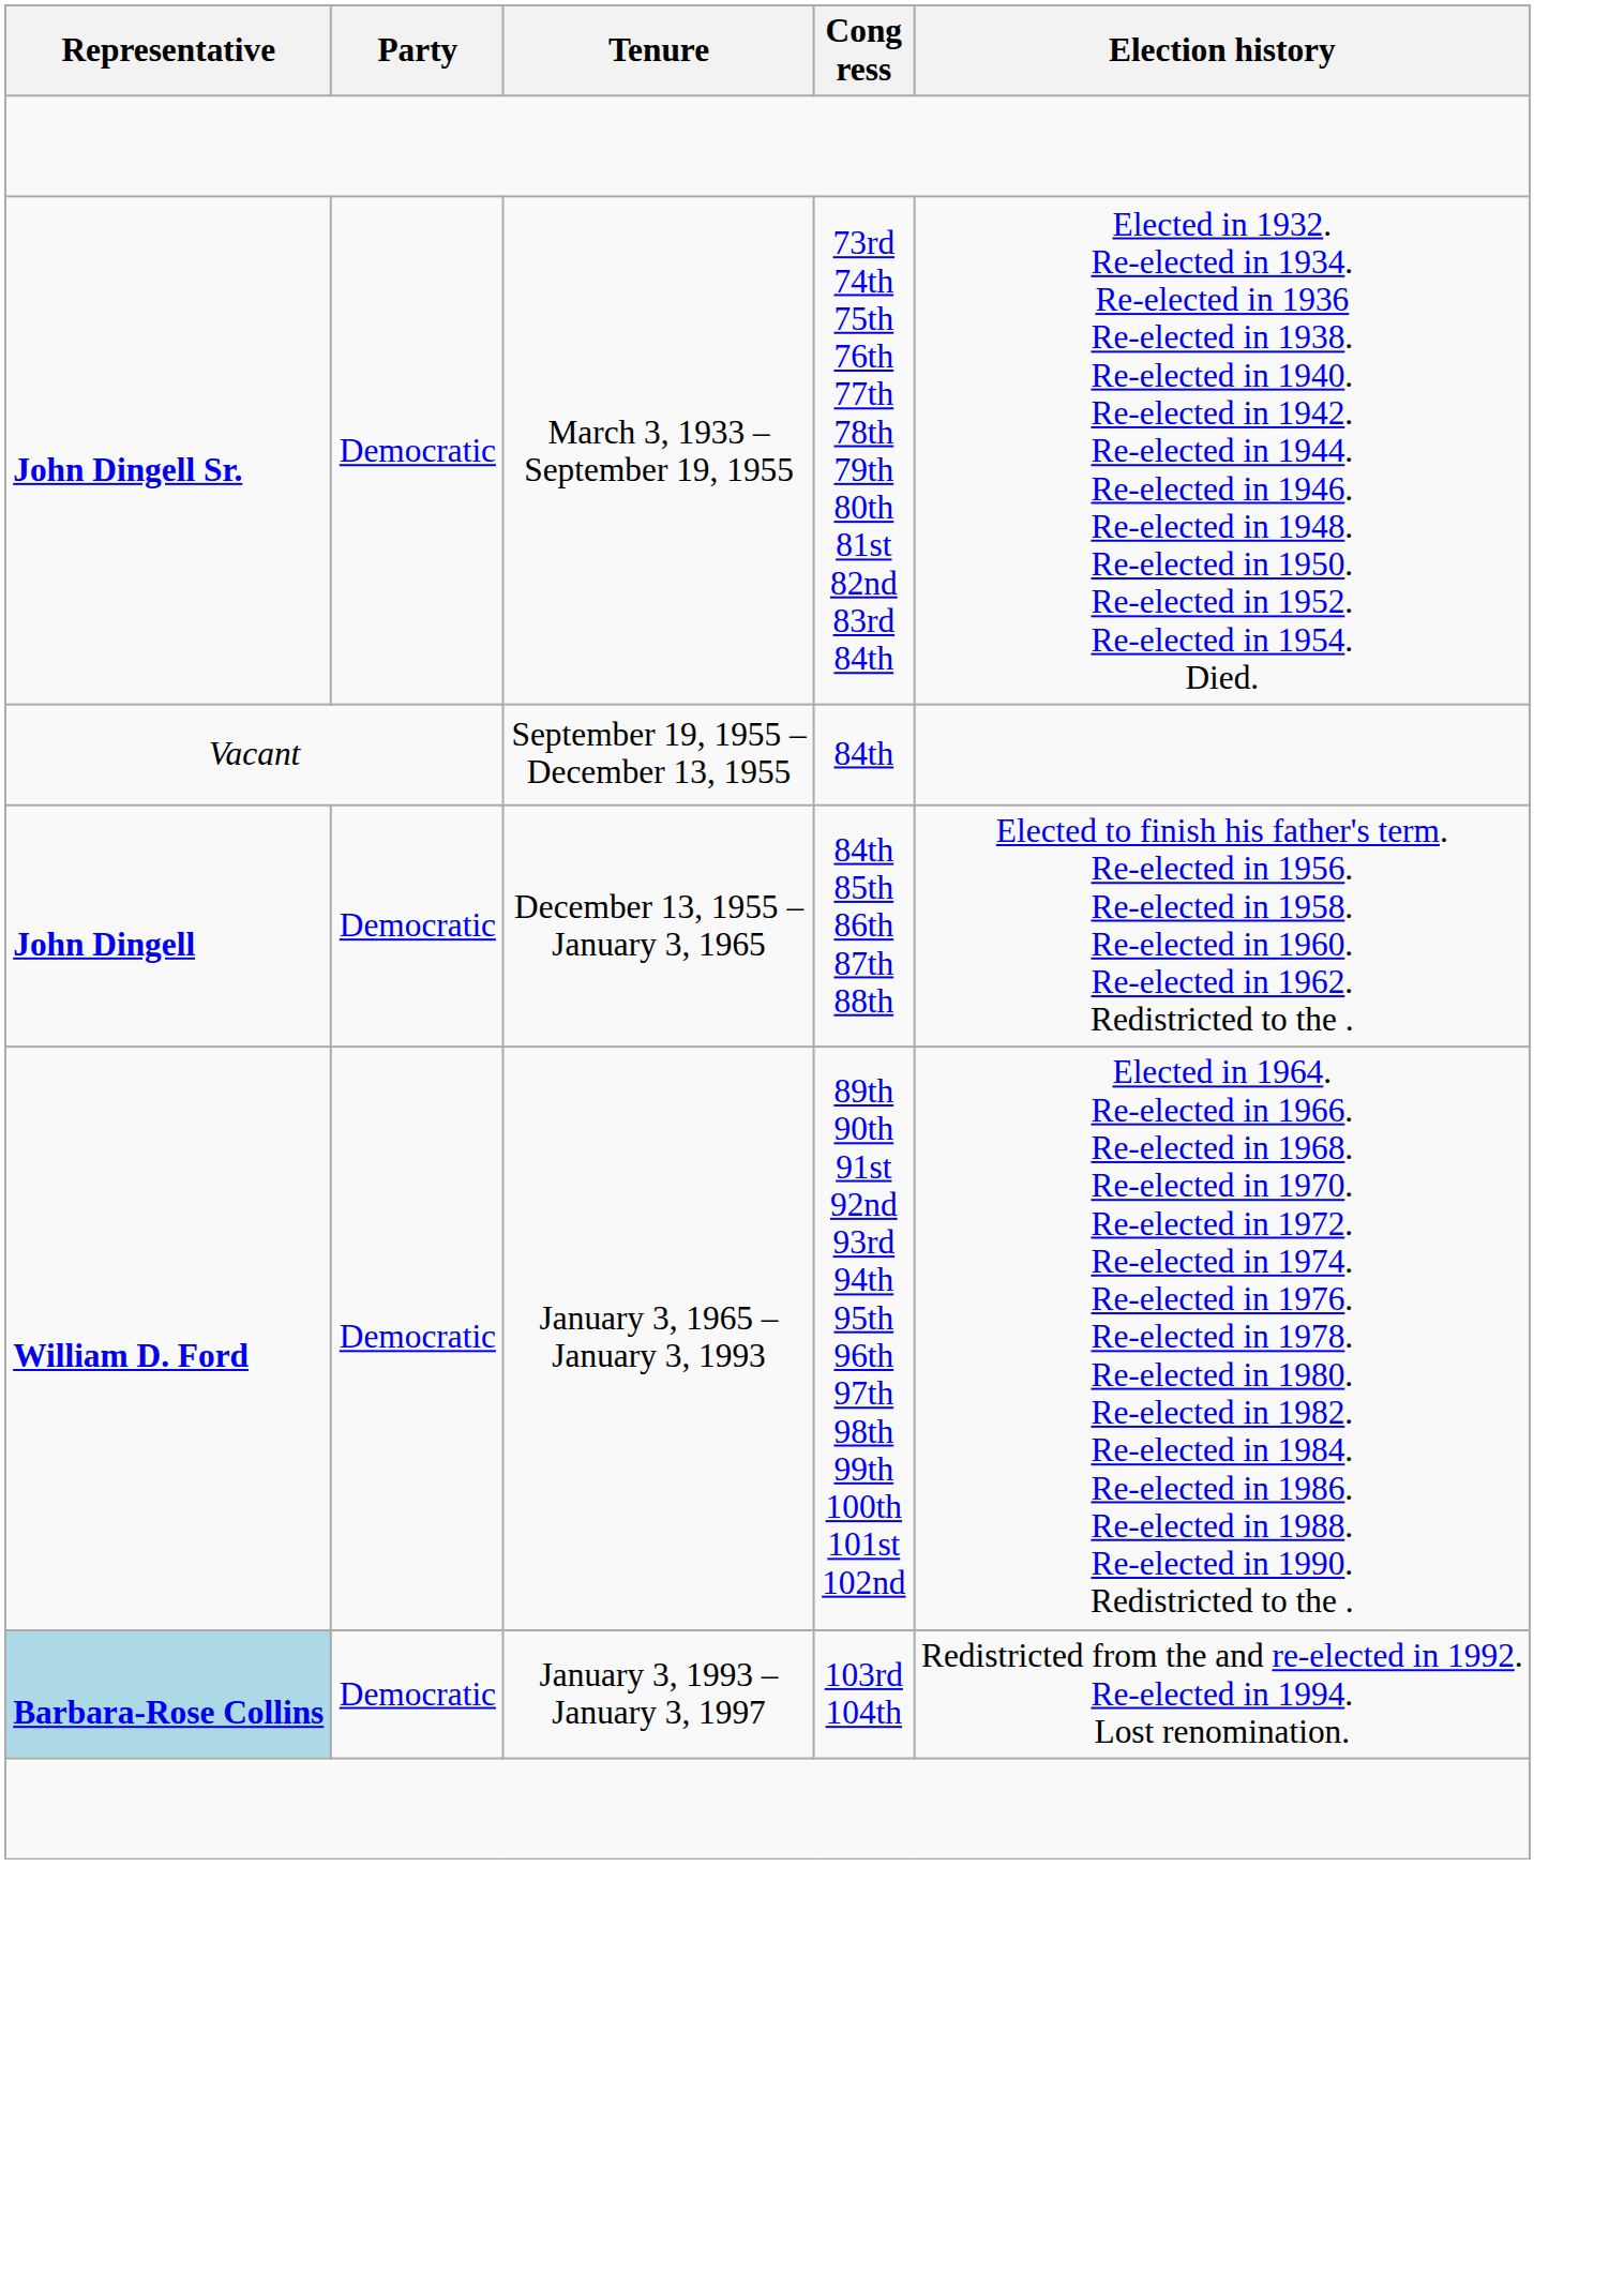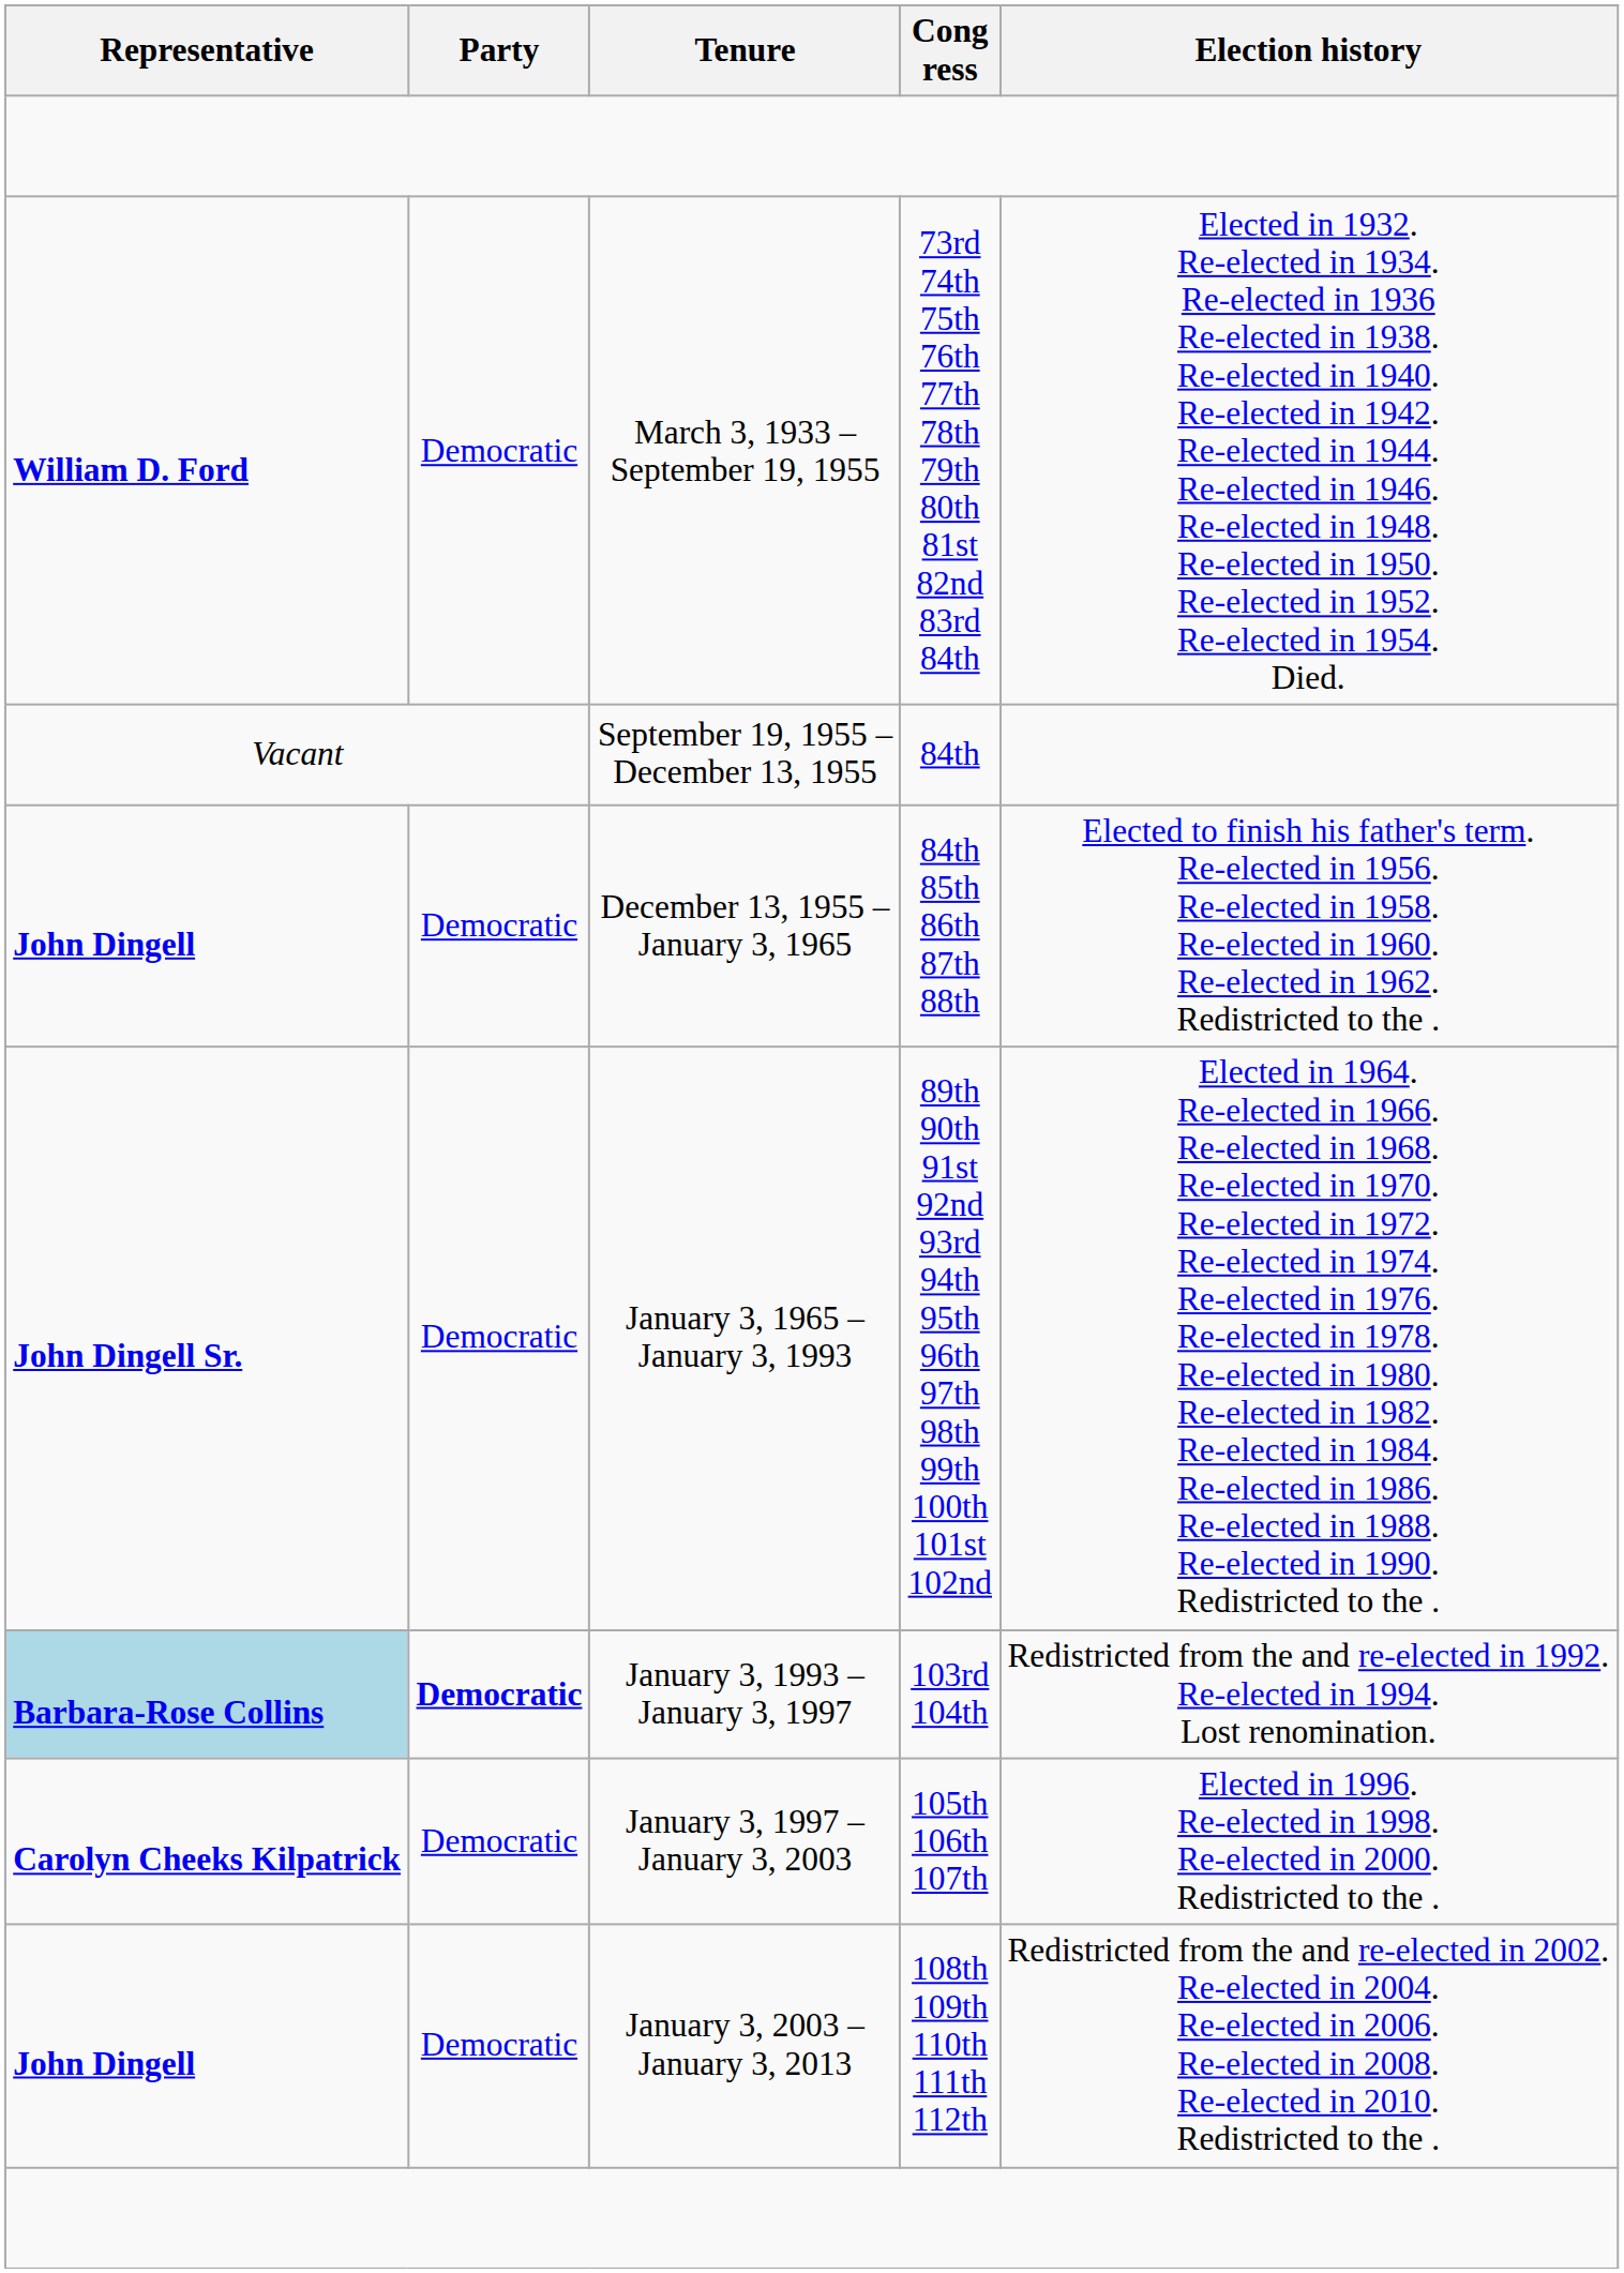March 3, 1933 – September 19, 1955 | Representative: John Dingell Sr. -> William D. Ford
January 3, 1965 – January 3, 1993 | Representative: William D. Ford -> John Dingell Sr.
January 3, 1993 – January 3, 1997 | Party: normal -> bold
+ row: Carolyn Cheeks Kilpatrick | Democratic | January 3, 1997 – January 3, 2003 | 105th 106th 107th | Elected in 1996. Re-elected in 1998. Re-elected in 2000. Redistricted to the .
+ row: John Dingell | Democratic | January 3, 2003 – January 3, 2013 | 108th 109th 110th 111th 112th | Redistricted from the and re-elected in 2002. Re-elected in 2004. Re-elected in 2006. Re-elected in 2008. Re-elected in 2010. Redistricted to the .
